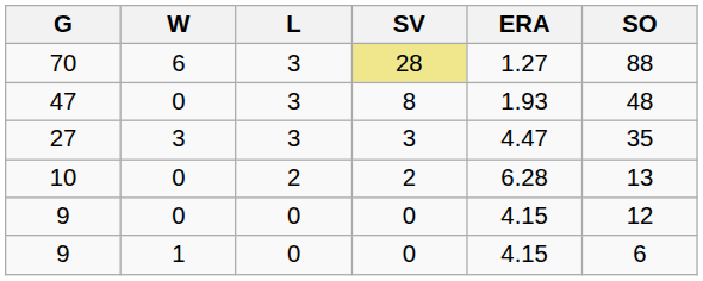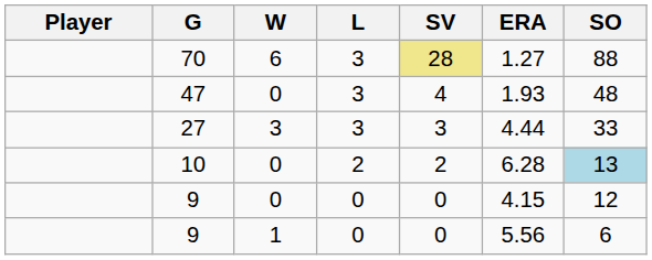+ column: Player
47 | SV: 8 -> 4
27 | ERA: 4.47 -> 4.44
27 | SO: 35 -> 33
10 | SO: no background -> lightblue background
9 / 1 | ERA: 4.15 -> 5.56
